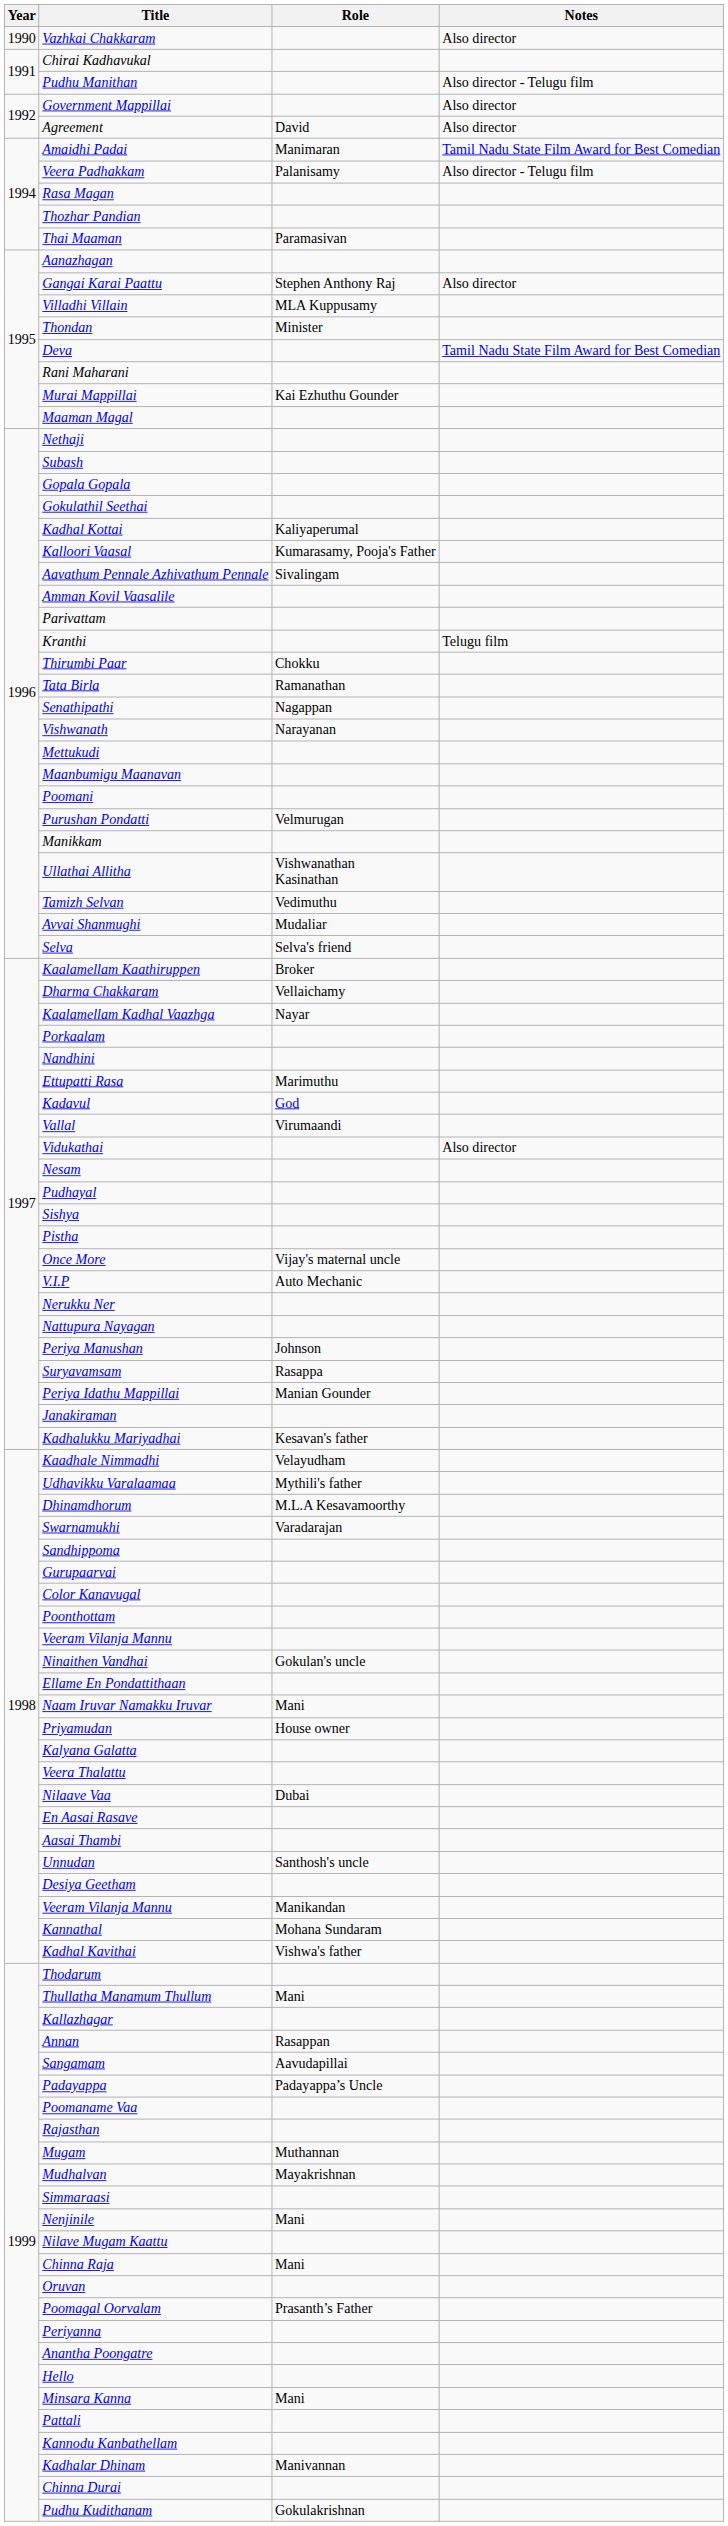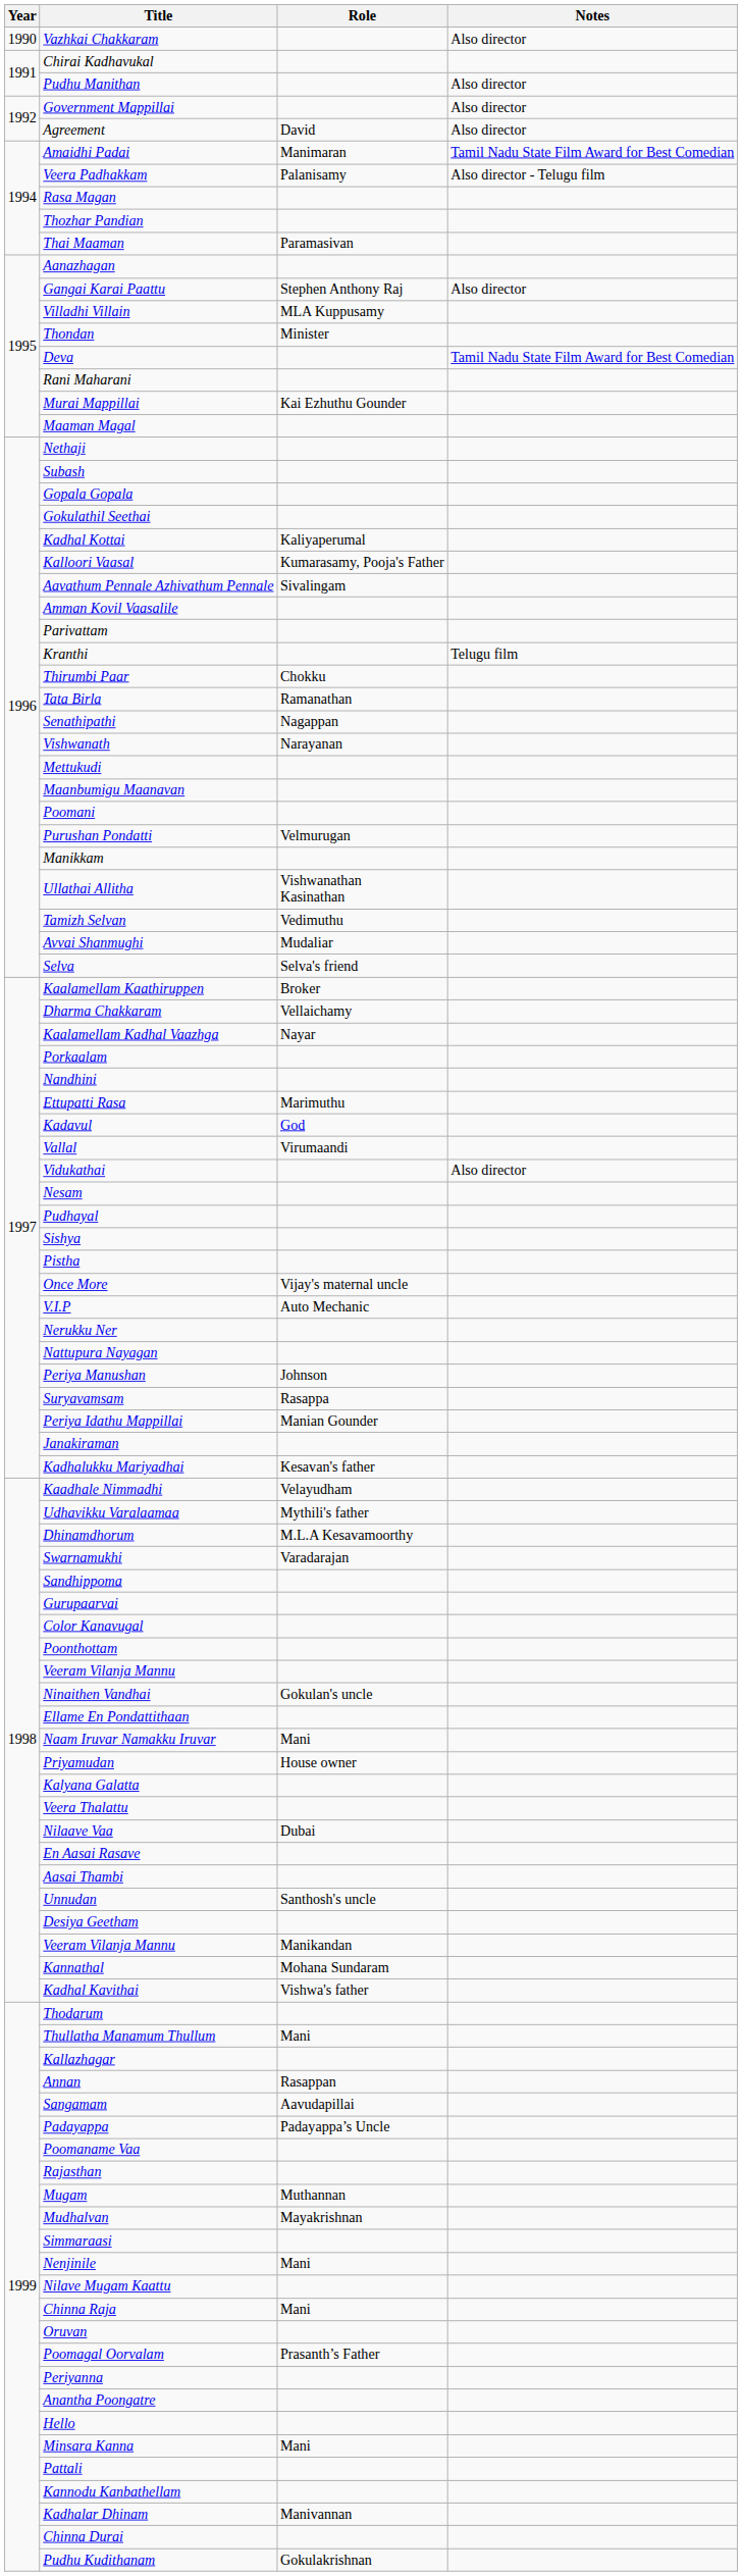Pudhu Manithan | Notes: Also director - Telugu film -> Also director
